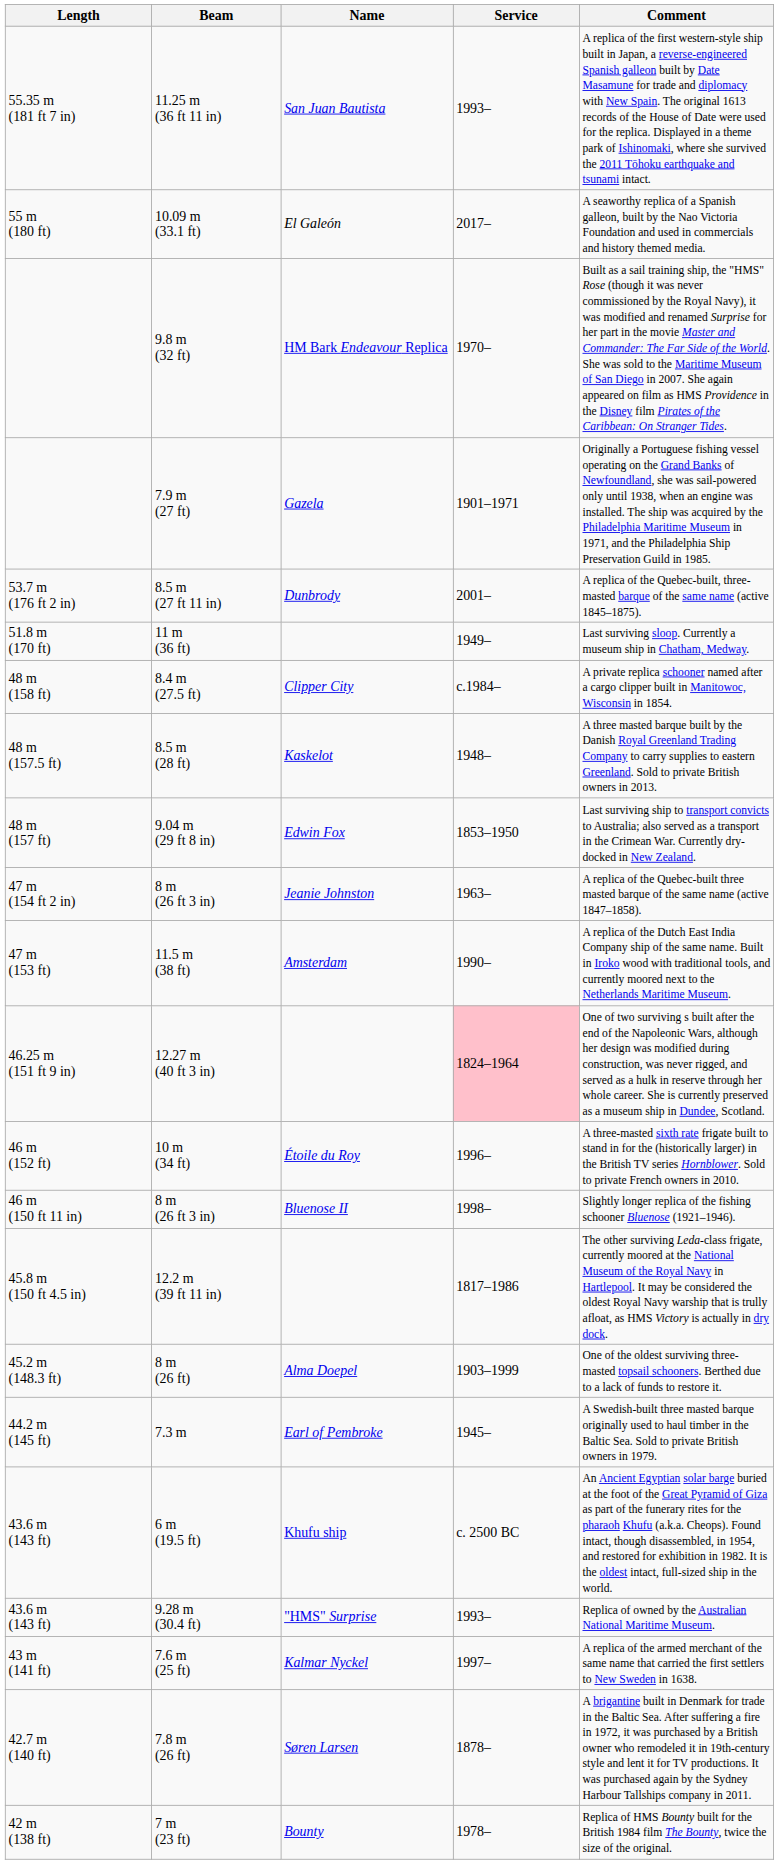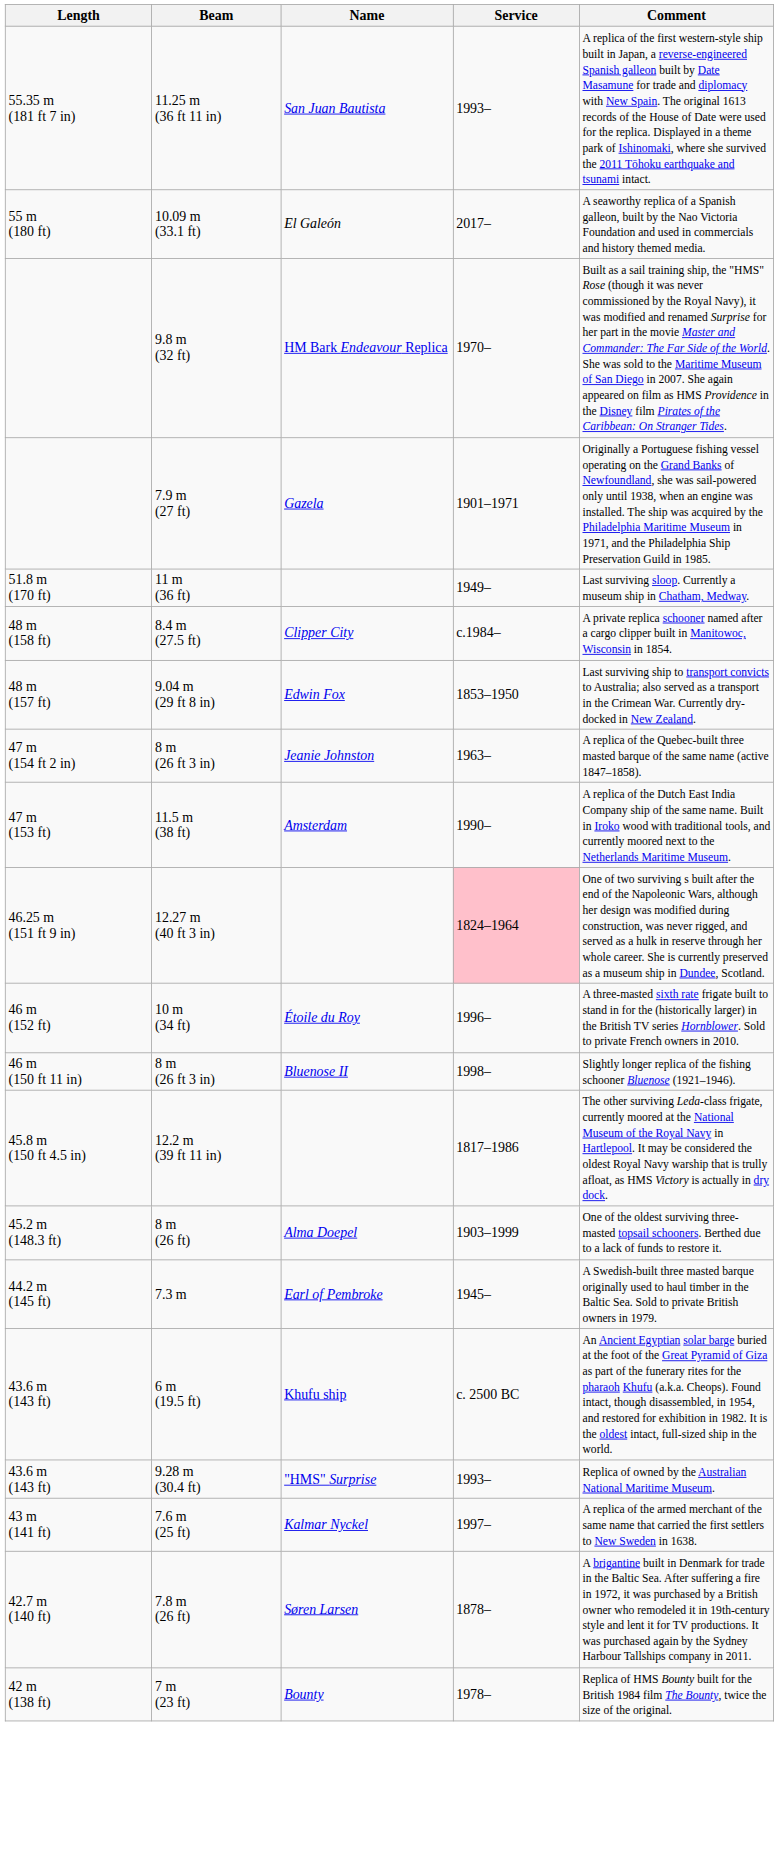- row: 53.7 m (176 ft 2 in) | 8.5 m (27 ft 11 in) | Dunbrody | 2001– | A replica of the Quebec-built, three-masted barque of the same name (active 1845–1875).
- row: 48 m (157.5 ft) | 8.5 m (28 ft) | Kaskelot | 1948– | A three masted barque built by the Danish Royal Greenland Trading Company to carry supplies to eastern Greenland. Sold to private British owners in 2013.
